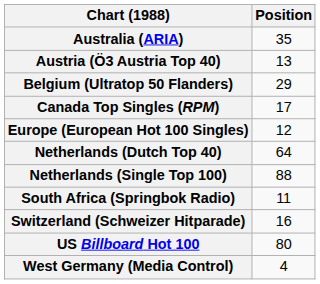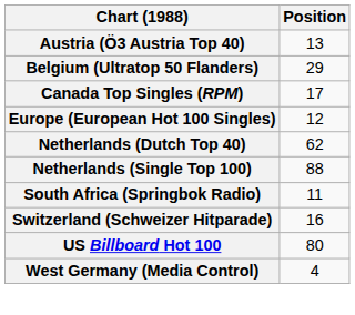- row: Australia (ARIA) | 35
Netherlands (Dutch Top 40) | Position: 64 -> 62
